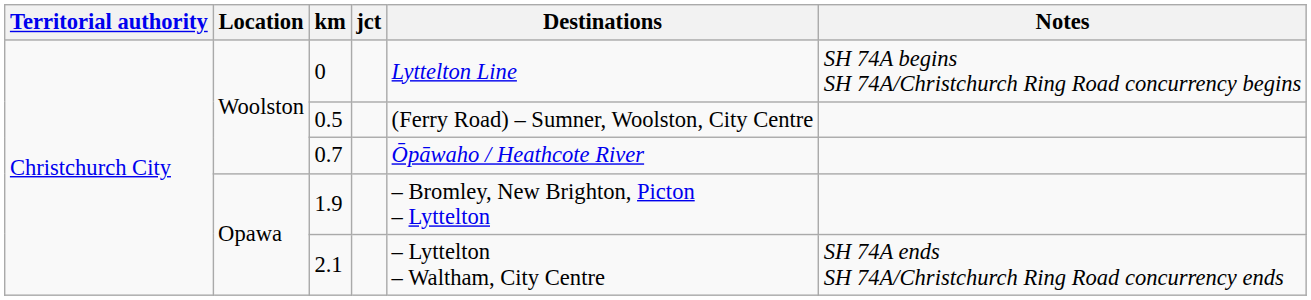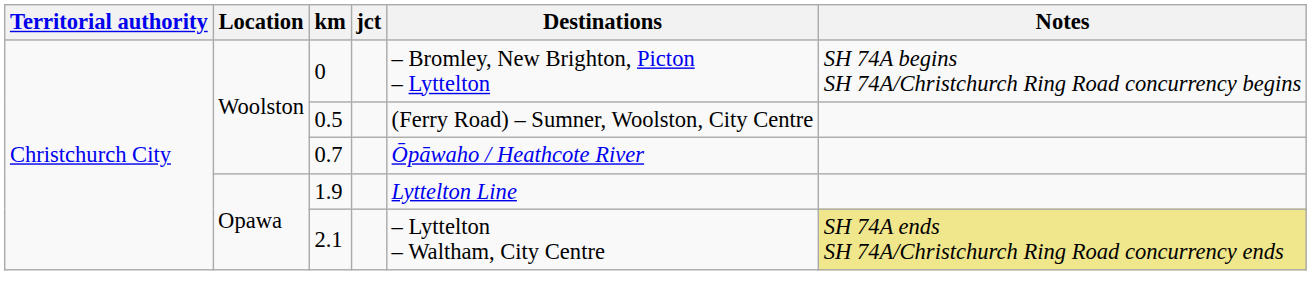0 | Destinations: Lyttelton Line -> – Bromley, New Brighton, Picton – Lyttelton
1.9 | Destinations: – Bromley, New Brighton, Picton – Lyttelton -> Lyttelton Line
2.1 | Notes: no background -> khaki background
